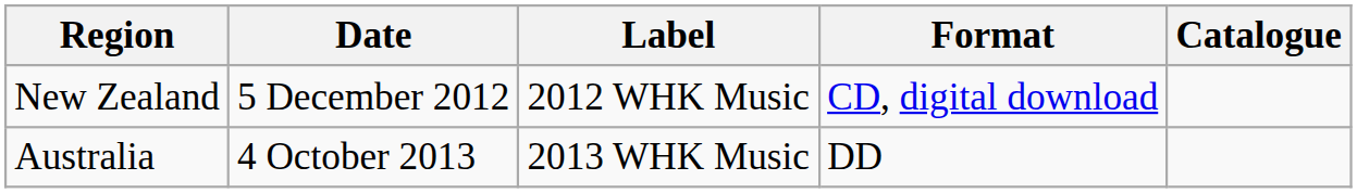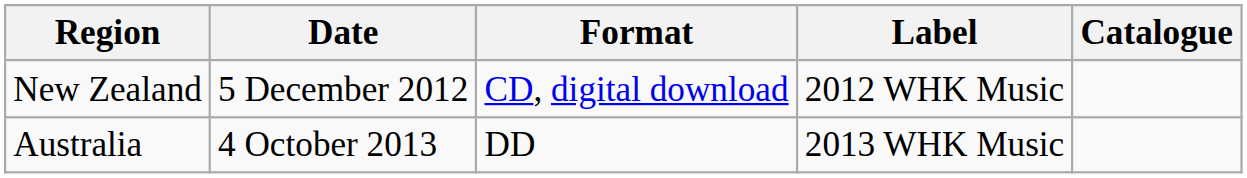columns swapped: Label <-> Format
